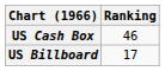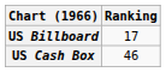rows swapped: US Billboard <-> US Cash Box
